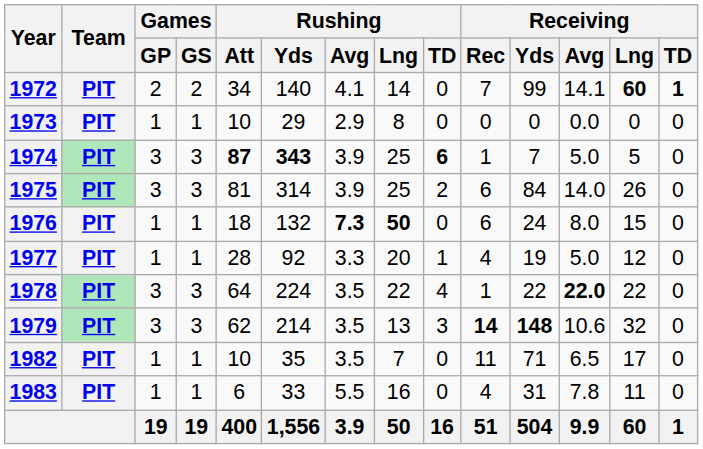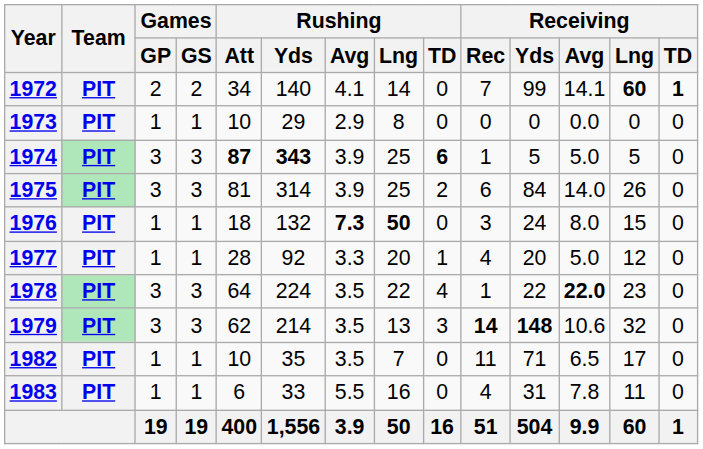1974 | Receiving / Yds: 7 -> 5
1976 | Receiving / Rec: 6 -> 3
1977 | Receiving / Yds: 19 -> 20
1978 | Receiving / Lng: 22 -> 23
